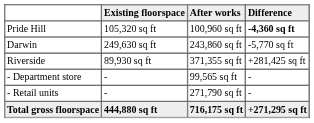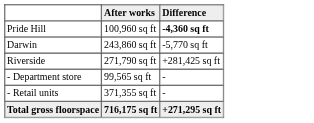- column: Existing floorspace | 105,320 sq ft | 249,630 sq ft | 89,930 sq ft | - | - | 444,880 sq ft
Riverside | After works: 371,355 sq ft -> 271,790 sq ft
- Retail units | After works: 271,790 sq ft -> 371,355 sq ft
